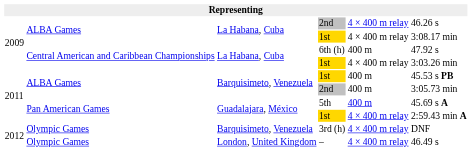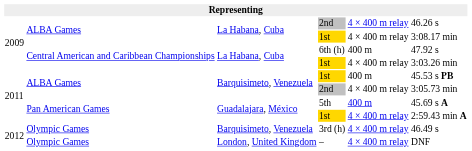Barquisimeto, Venezuela / 2nd | column 5: 400 m -> 4 × 400 m relay
3rd (h) | column 6: DNF -> 46.49 s
– | column 6: 46.49 s -> DNF
